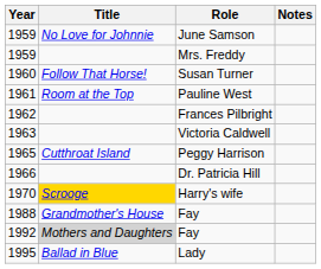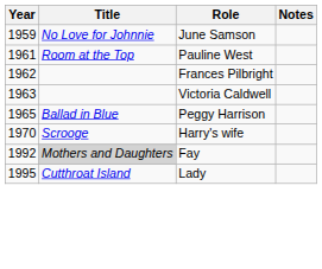- row: 1959 | Mrs. Freddy
- row: 1960 | Follow That Horse! | Susan Turner
Peggy Harrison | Title: Cutthroat Island -> Ballad in Blue
- row: 1966 | Dr. Patricia Hill
Harry's wife | Title: gold background -> no background
- row: 1988 | Grandmother's House | Fay
Lady | Title: Ballad in Blue -> Cutthroat Island
